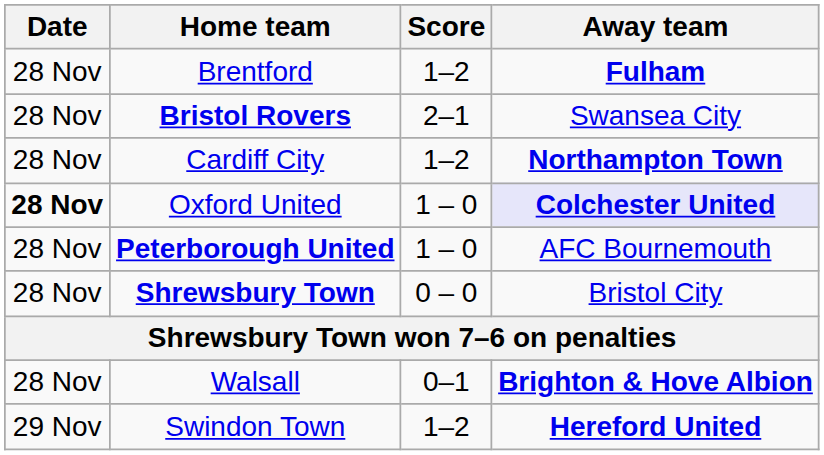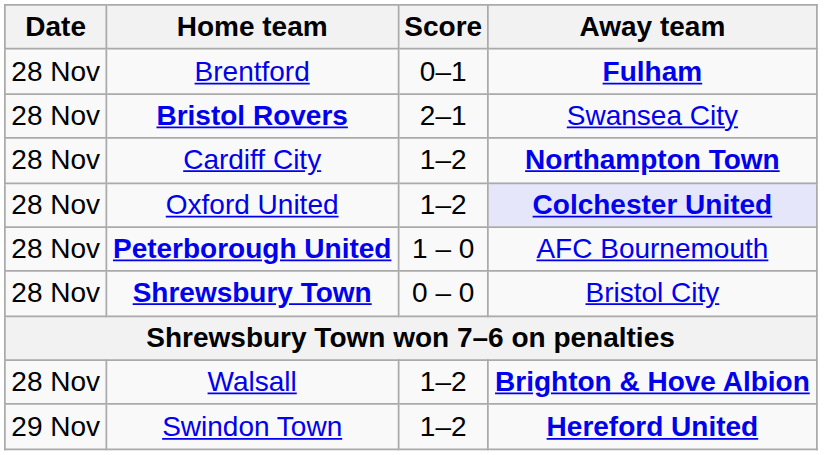Brentford | Score: 1–2 -> 0–1
Oxford United | Date: bold -> normal
Oxford United | Score: 1 – 0 -> 1–2
Walsall | Score: 0–1 -> 1–2
